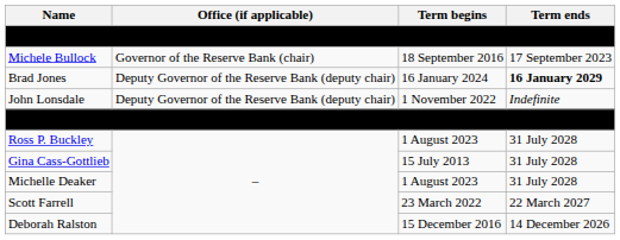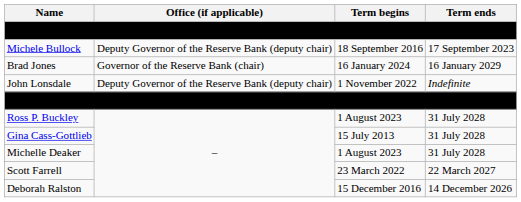Michele Bullock | Office (if applicable): Governor of the Reserve Bank (chair) -> Deputy Governor of the Reserve Bank (deputy chair)
Brad Jones | Office (if applicable): Deputy Governor of the Reserve Bank (deputy chair) -> Governor of the Reserve Bank (chair)
Brad Jones | Term ends: bold -> normal
